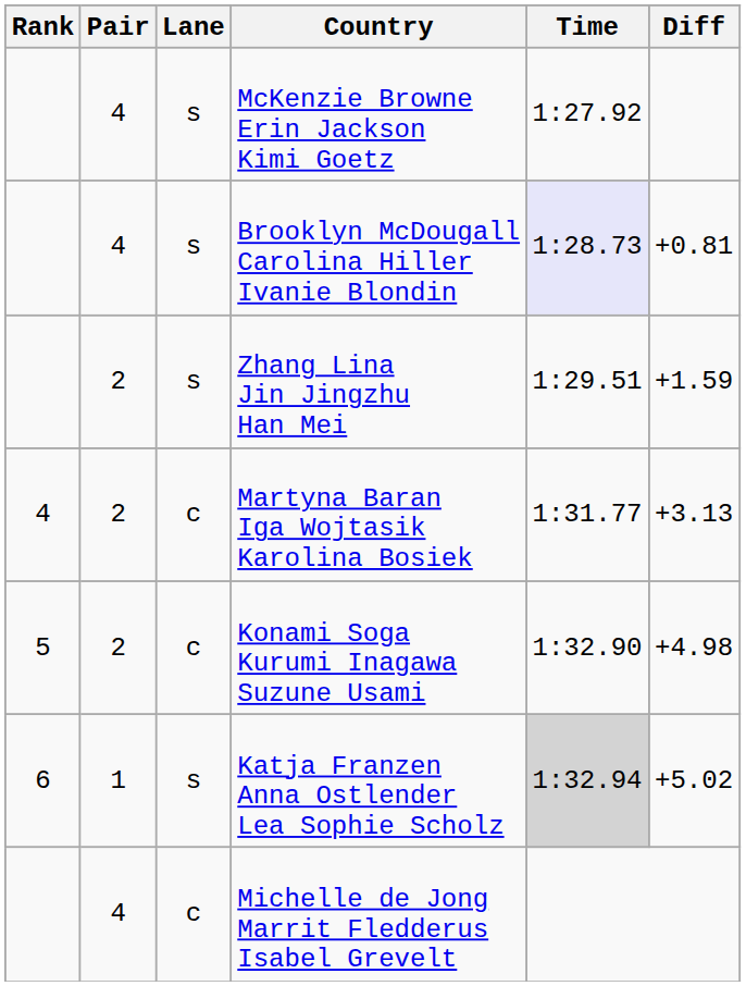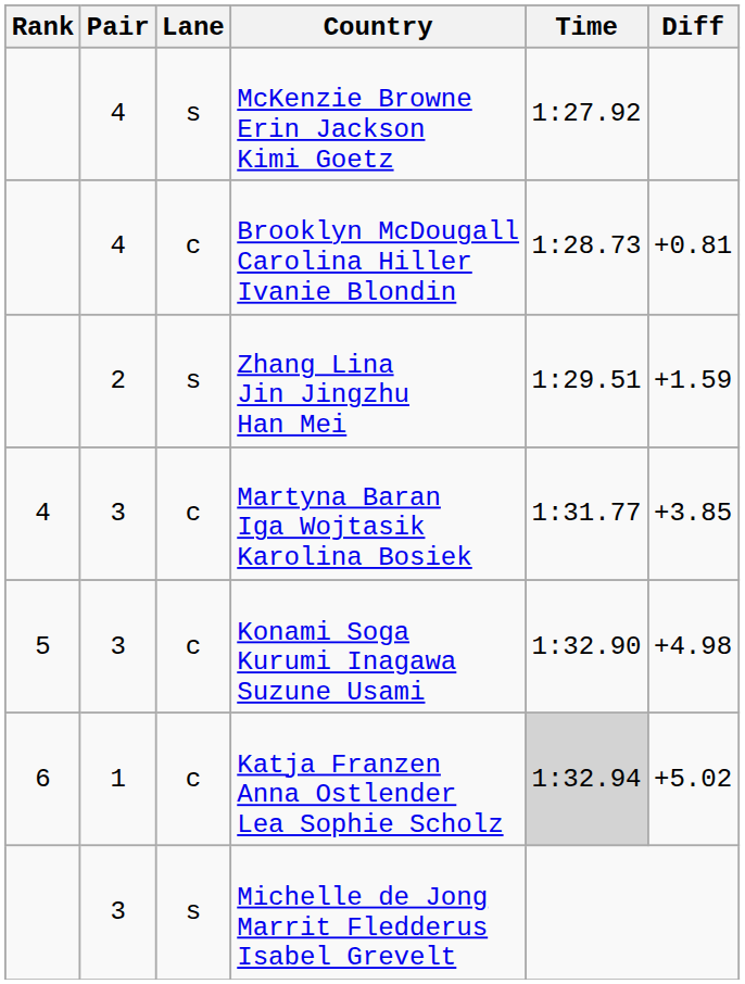Brooklyn McDougall Carolina Hiller Ivanie Blondin | Lane: s -> c
Brooklyn McDougall Carolina Hiller Ivanie Blondin | Time: lavender background -> no background
Martyna Baran Iga Wojtasik Karolina Bosiek | Pair: 2 -> 3
Martyna Baran Iga Wojtasik Karolina Bosiek | Diff: +3.13 -> +3.85
Konami Soga Kurumi Inagawa Suzune Usami | Pair: 2 -> 3
Katja Franzen Anna Ostlender Lea Sophie Scholz | Lane: s -> c
Michelle de Jong Marrit Fledderus Isabel Grevelt | Pair: 4 -> 3
Michelle de Jong Marrit Fledderus Isabel Grevelt | Lane: c -> s
